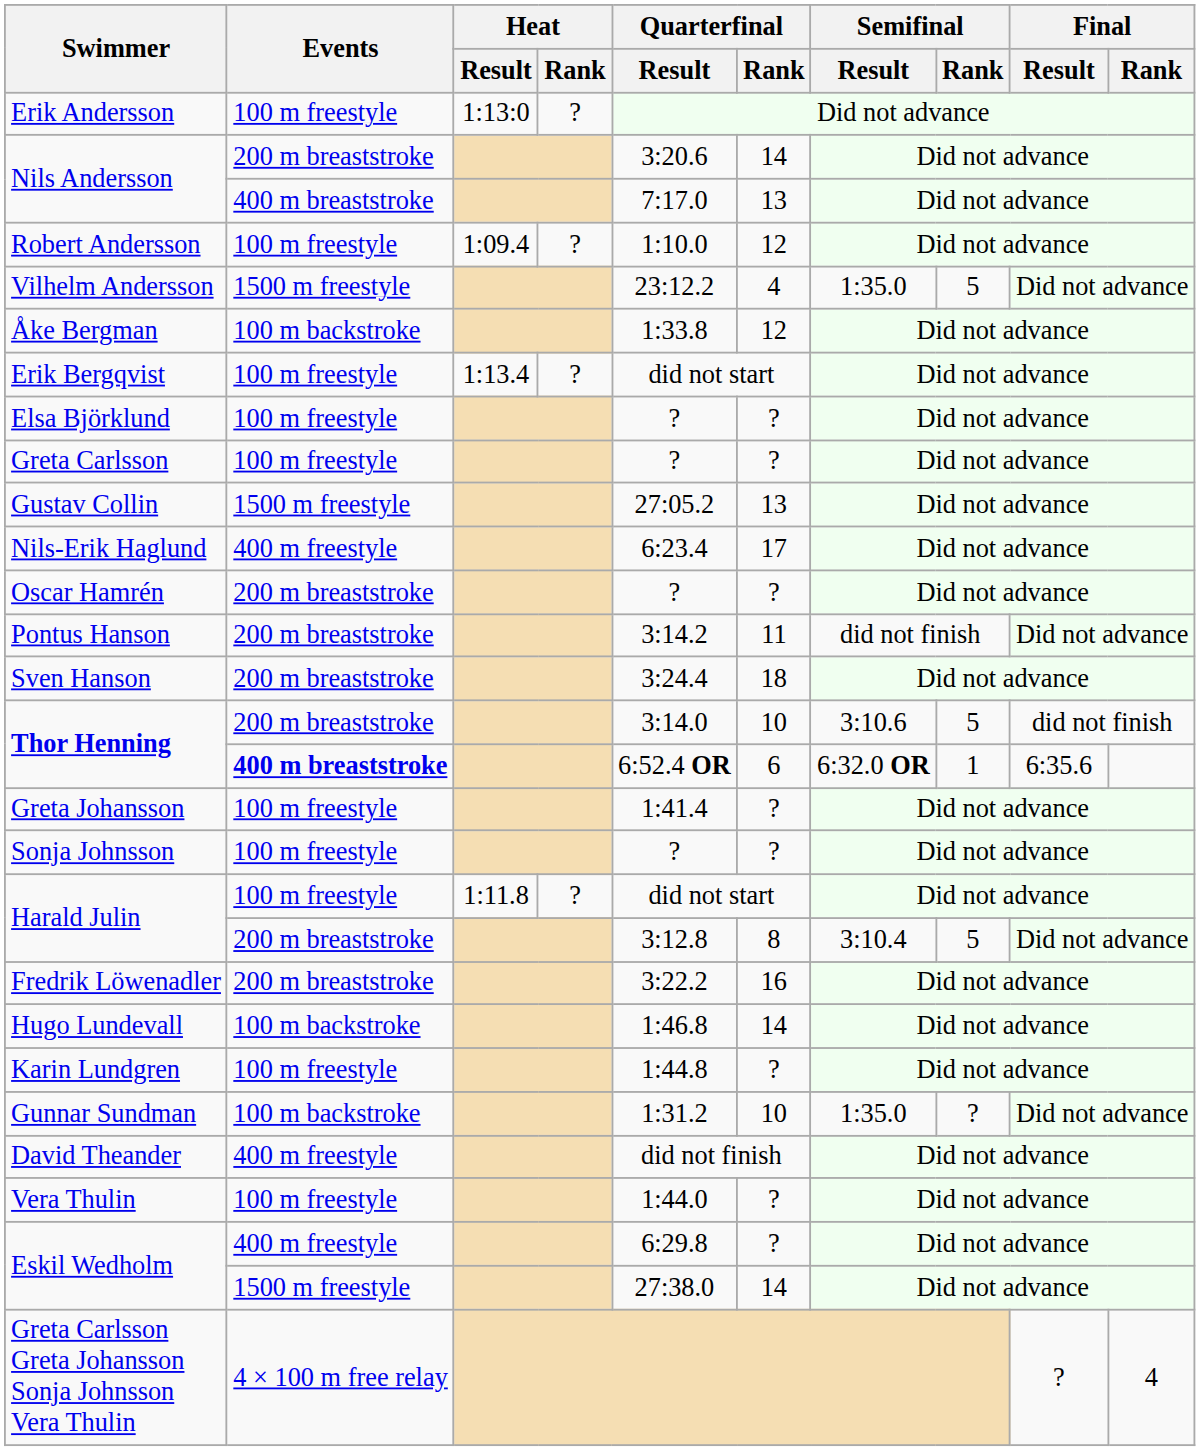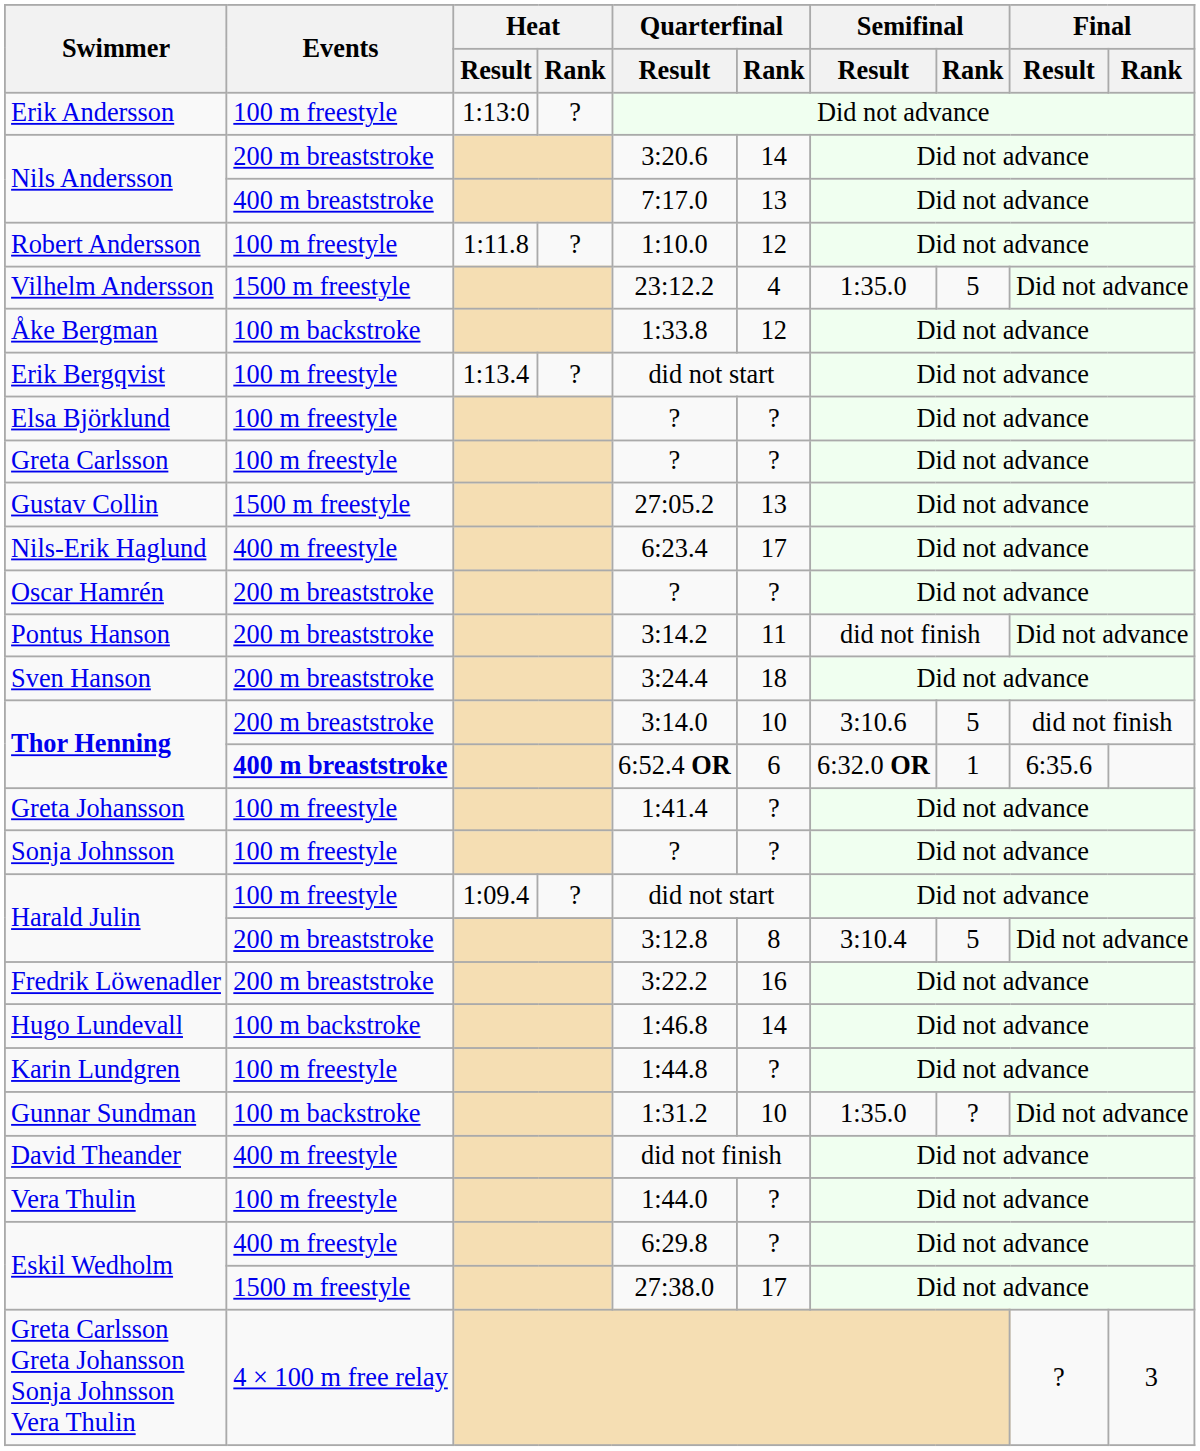Robert Andersson | Heat / Result: 1:09.4 -> 1:11.8
Harald Julin / 100 m freestyle | Heat / Result: 1:11.8 -> 1:09.4
Eskil Wedholm / 1500 m freestyle | Quarterfinal / Rank: 14 -> 17
Greta Carlsson Greta Johansson Sonja Johnsson Vera Thulin | Final / Rank: 4 -> 3
